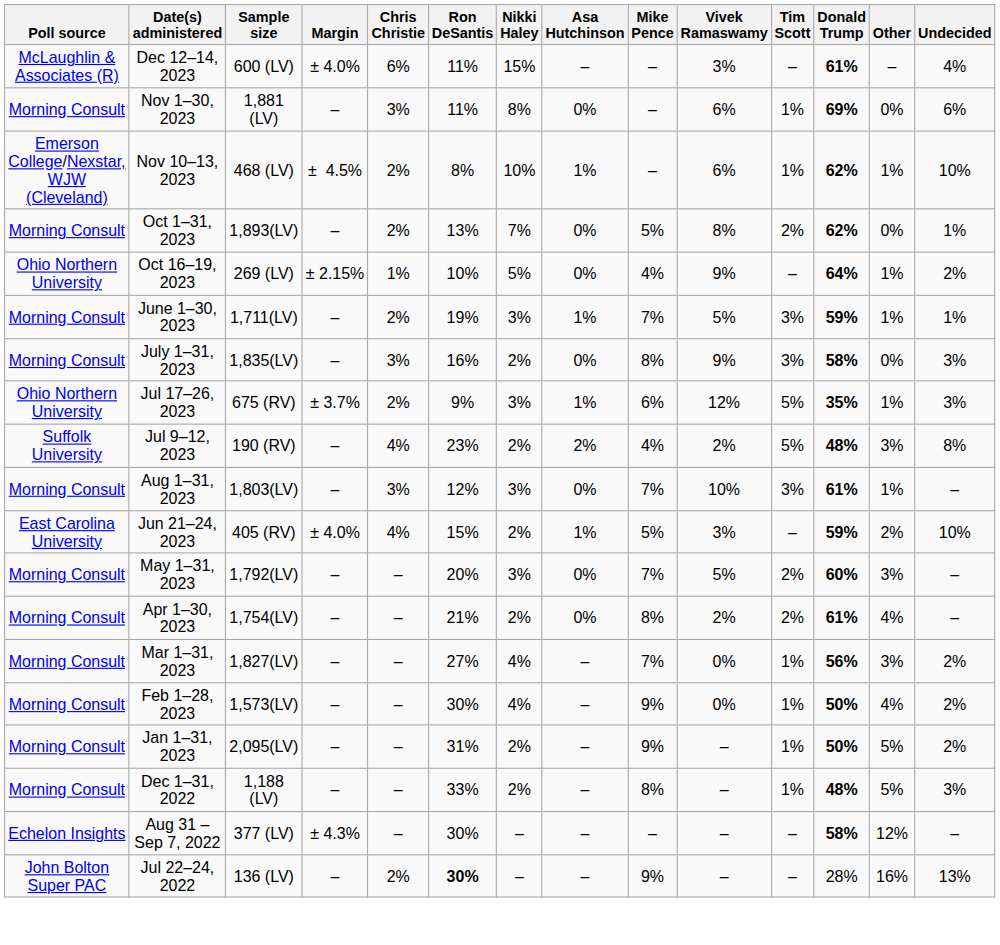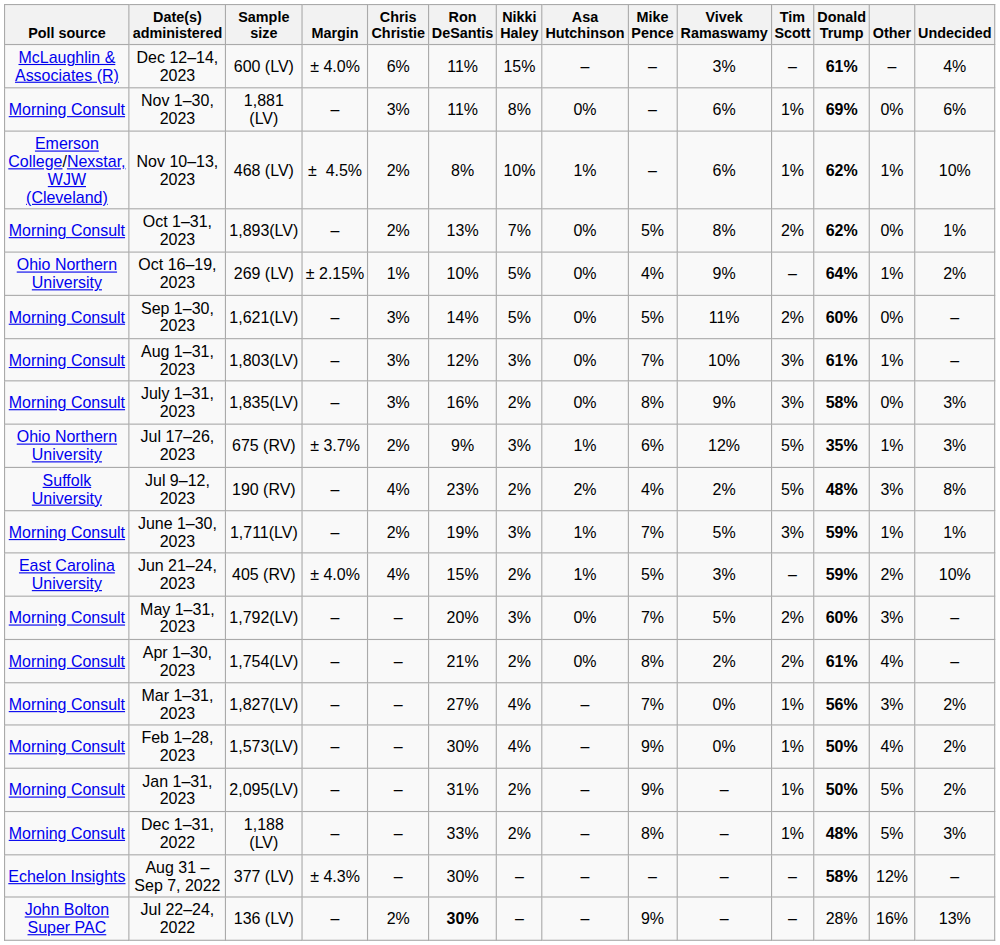+ row: Morning Consult | Sep 1–30, 2023 | 1,621(LV) | – | 3% | 14% | 5% | 0% | 5% | 11% | 2% | 60% | 0% | –
rows swapped: Aug 1–31, 2023 <-> June 1–30, 2023
